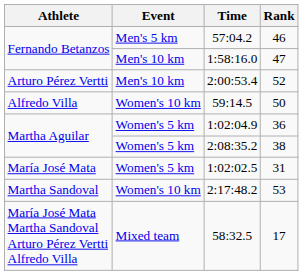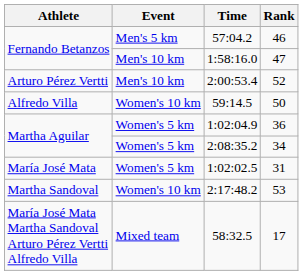2:08:35.2 | Rank: 38 -> 34
